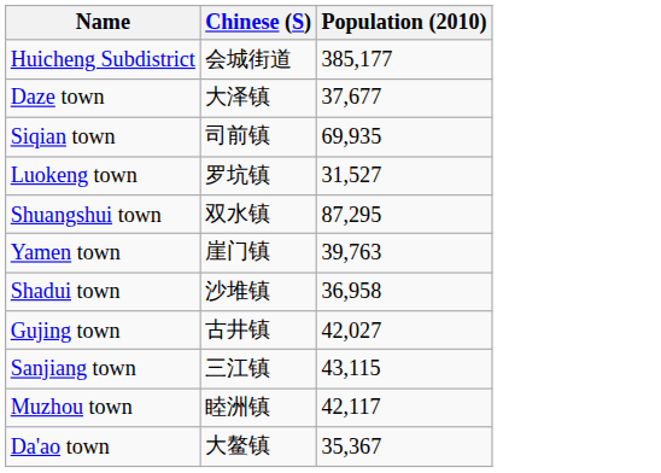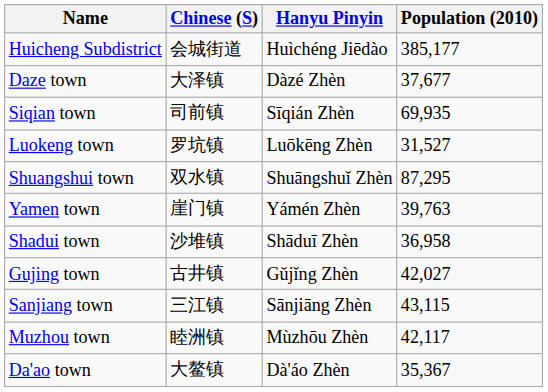+ column: Hanyu Pinyin | Huìchéng Jiēdào | Dàzé Zhèn | Sīqián Zhèn | Luōkēng Zhèn | Shuāngshuǐ Zhèn | Yámén Zhèn | Shāduī Zhèn | Gǔjǐng Zhèn | Sānjiāng Zhèn | Mùzhōu Zhèn | Dà'áo Zhèn
